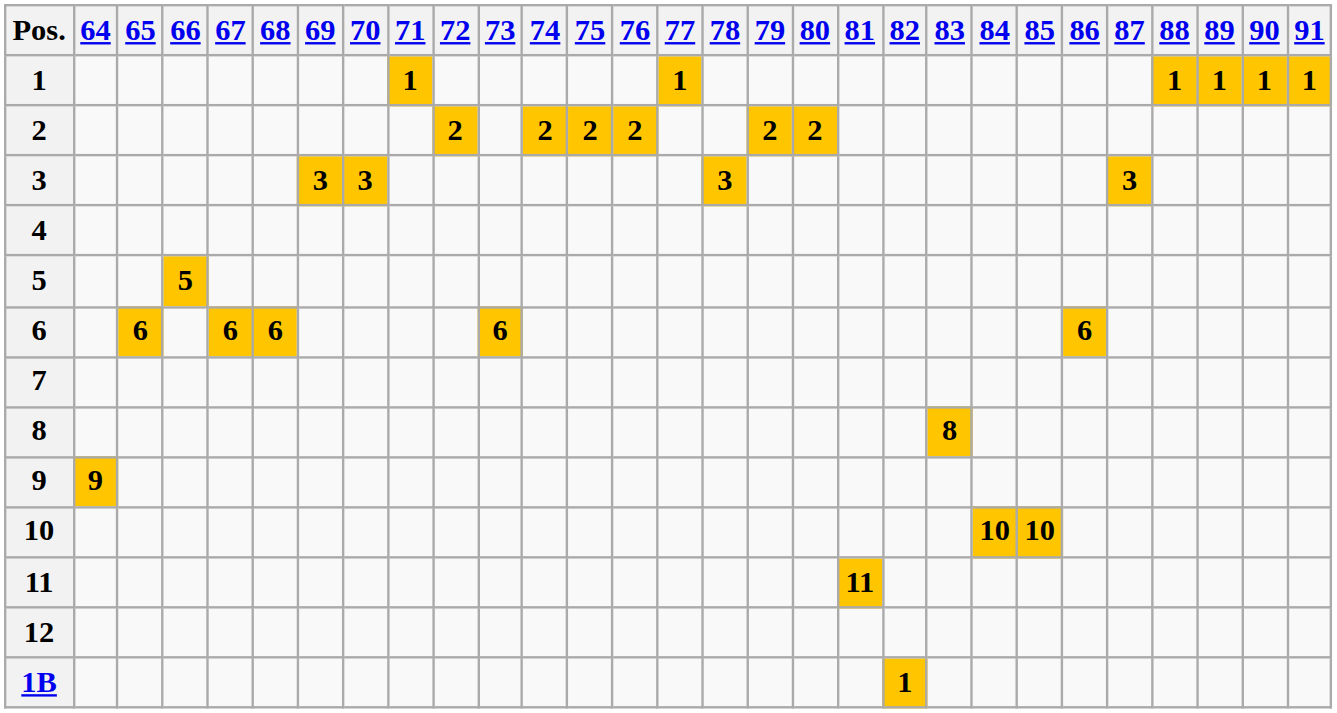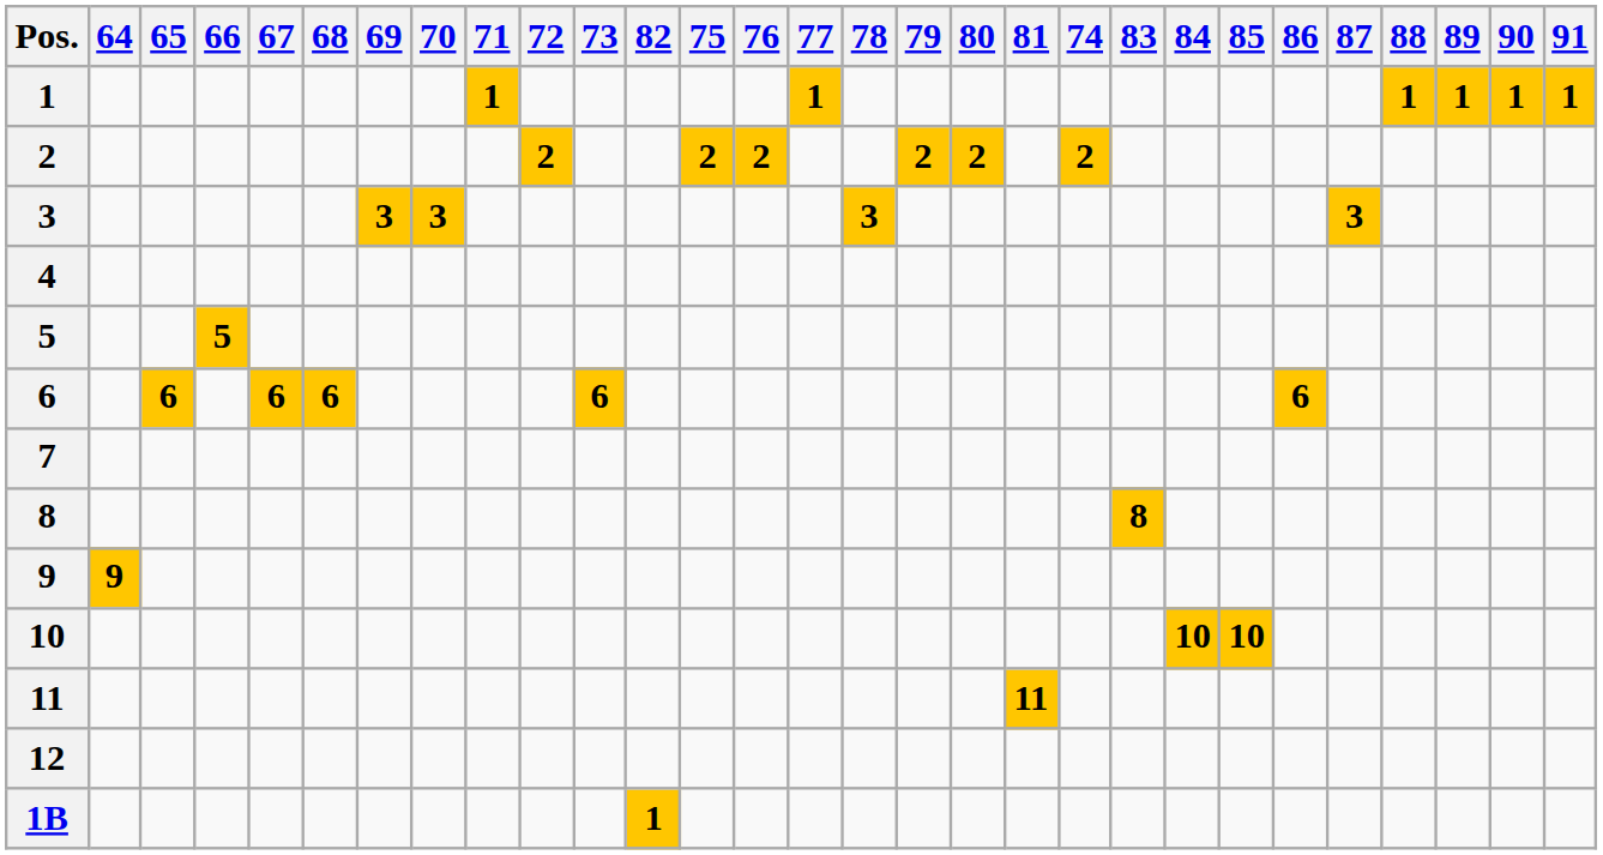columns swapped: 74 <-> 82
